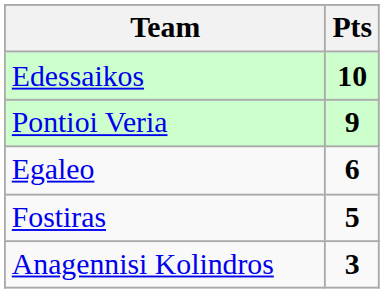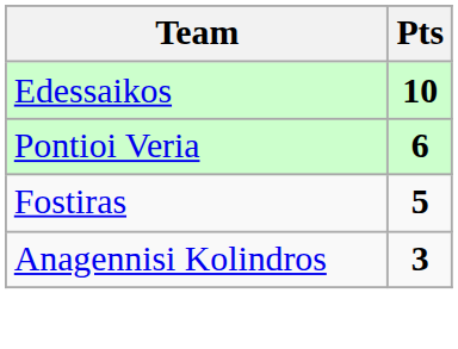Pontioi Veria | Pts: 9 -> 6
- row: Egaleo | 6
